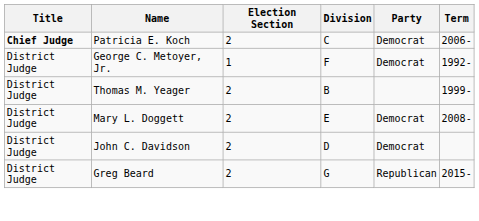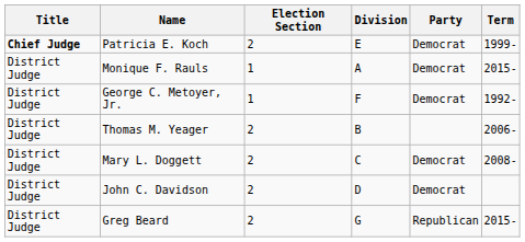Patricia E. Koch | Division: C -> E
Patricia E. Koch | Term: 2006- -> 1999-
+ row: District Judge | Monique F. Rauls | 1 | A | Democrat | 2015-
Thomas M. Yeager | Term: 1999- -> 2006-
Mary L. Doggett | Division: E -> C
